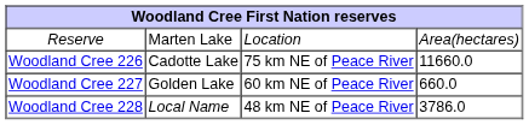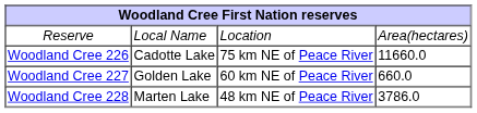Reserve | column 3: Marten Lake -> Local Name
Woodland Cree 228 | column 3: Local Name -> Marten Lake
